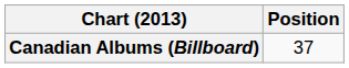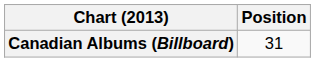Canadian Albums (Billboard) | Position: 37 -> 31
